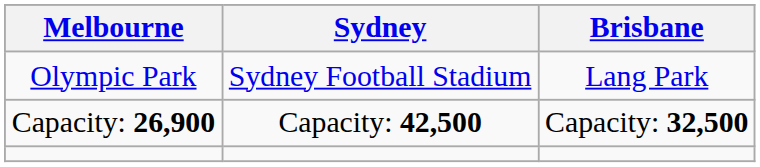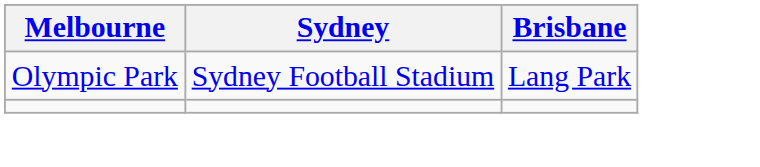- row: Capacity: 26,900 | Capacity: 42,500 | Capacity: 32,500
